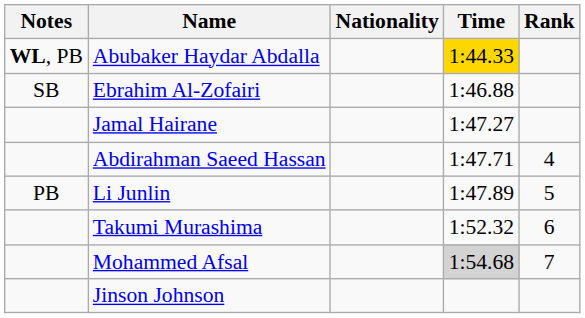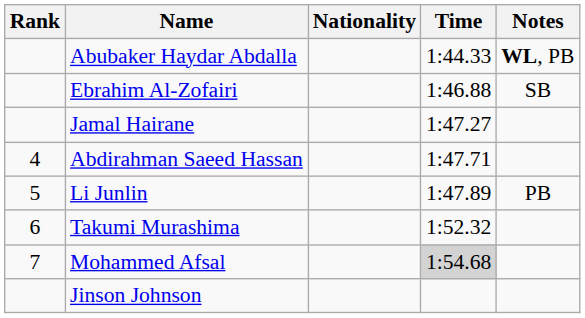columns swapped: Rank <-> Notes
Abubaker Haydar Abdalla | Time: gold background -> no background
